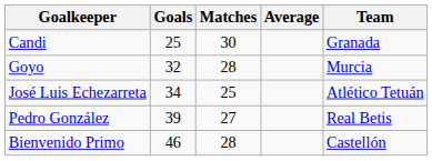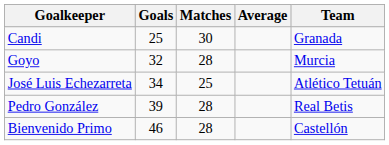Pedro González | Matches: 27 -> 28
